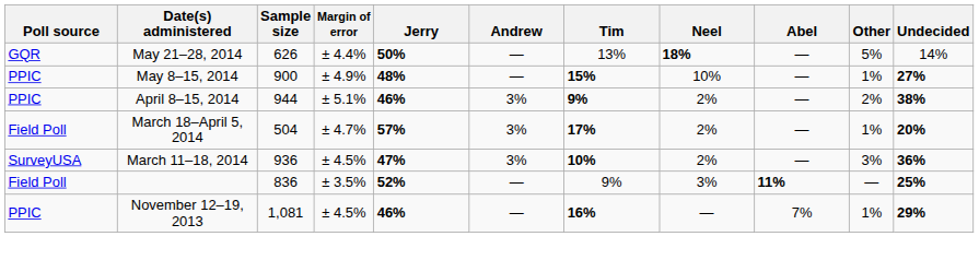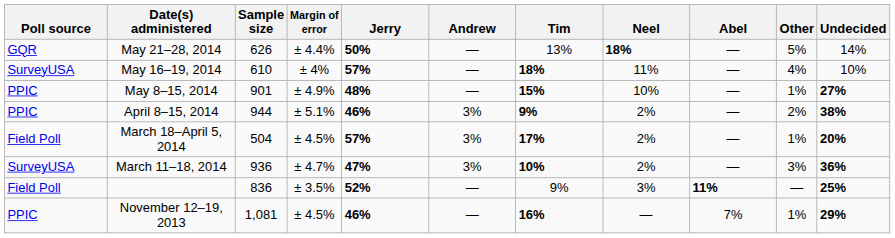+ row: SurveyUSA | May 16–19, 2014 | 610 | ± 4% | 57% | — | 18% | 11% | — | 4% | 10%
May 8–15, 2014 | Sample size: 900 -> 901
March 18–April 5, 2014 | Margin of error: ± 4.7% -> ± 4.5%
March 11–18, 2014 | Margin of error: ± 4.5% -> ± 4.7%
